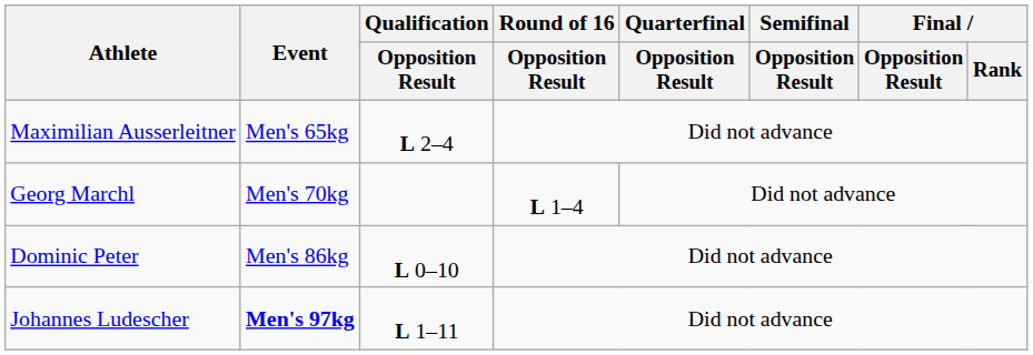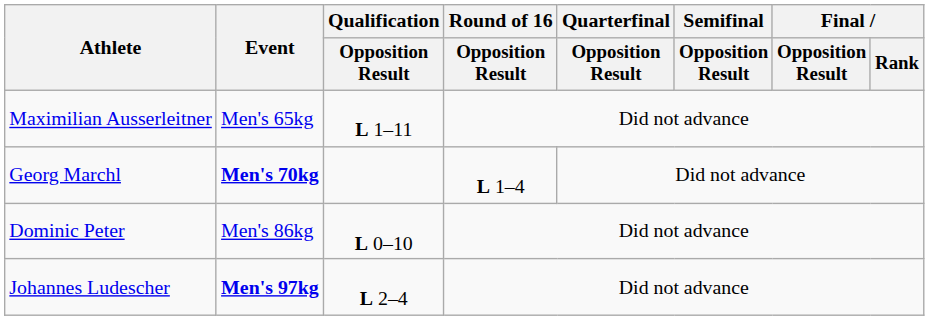Maximilian Ausserleitner | Qualification / Opposition Result: L 2–4 -> L 1–11
Georg Marchl | Event: normal -> bold
Johannes Ludescher | Qualification / Opposition Result: L 1–11 -> L 2–4
